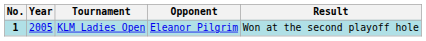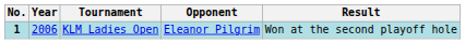KLM Ladies Open | Year: 2005 -> 2006
